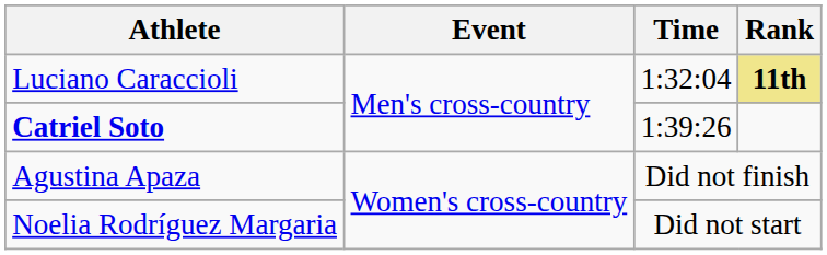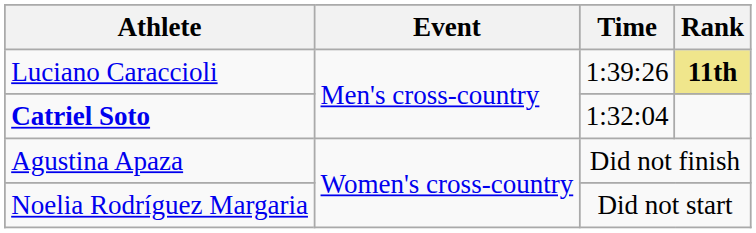Luciano Caraccioli | Time: 1:32:04 -> 1:39:26
Catriel Soto | Time: 1:39:26 -> 1:32:04
